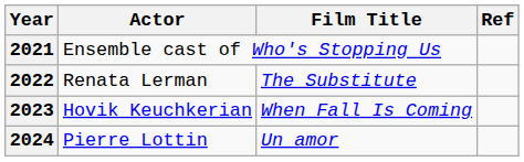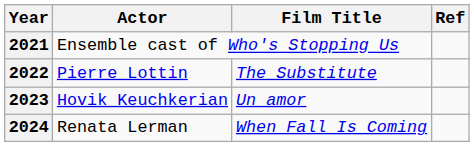2022 | Actor: Renata Lerman -> Pierre Lottin
2023 | Film Title: When Fall Is Coming -> Un amor
2024 | Actor: Pierre Lottin -> Renata Lerman
2024 | Film Title: Un amor -> When Fall Is Coming
